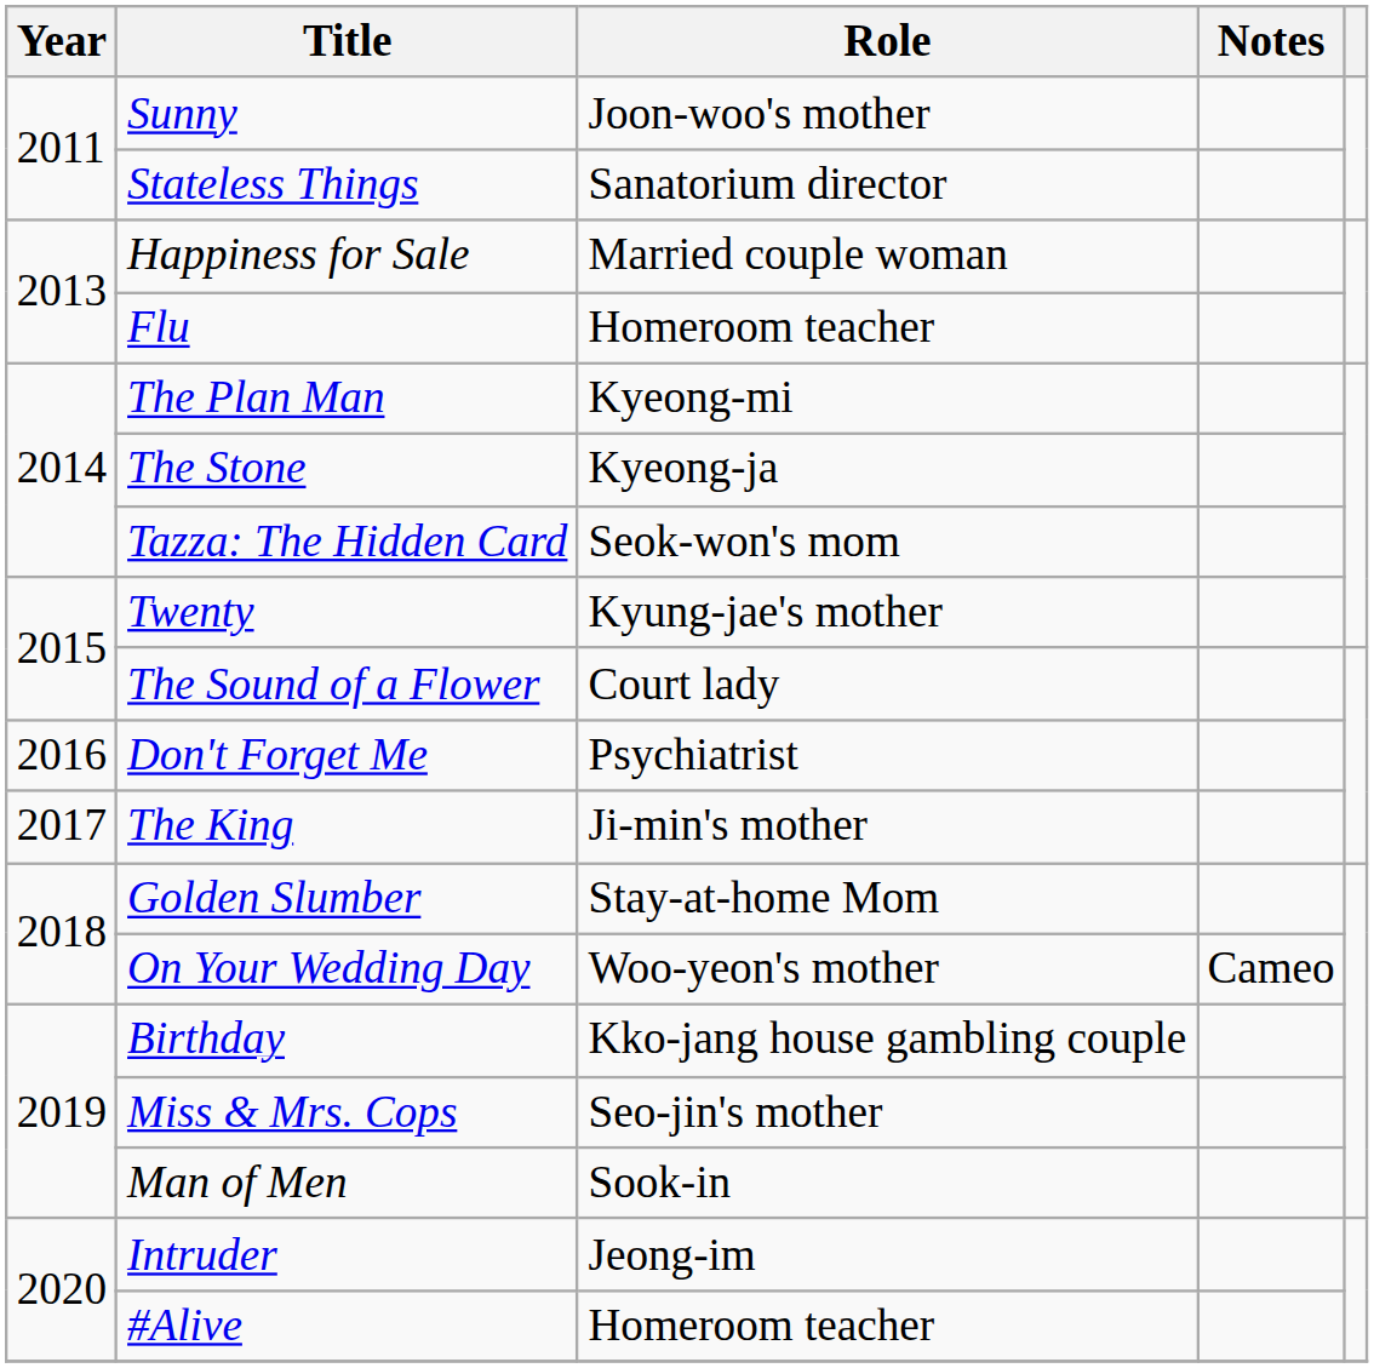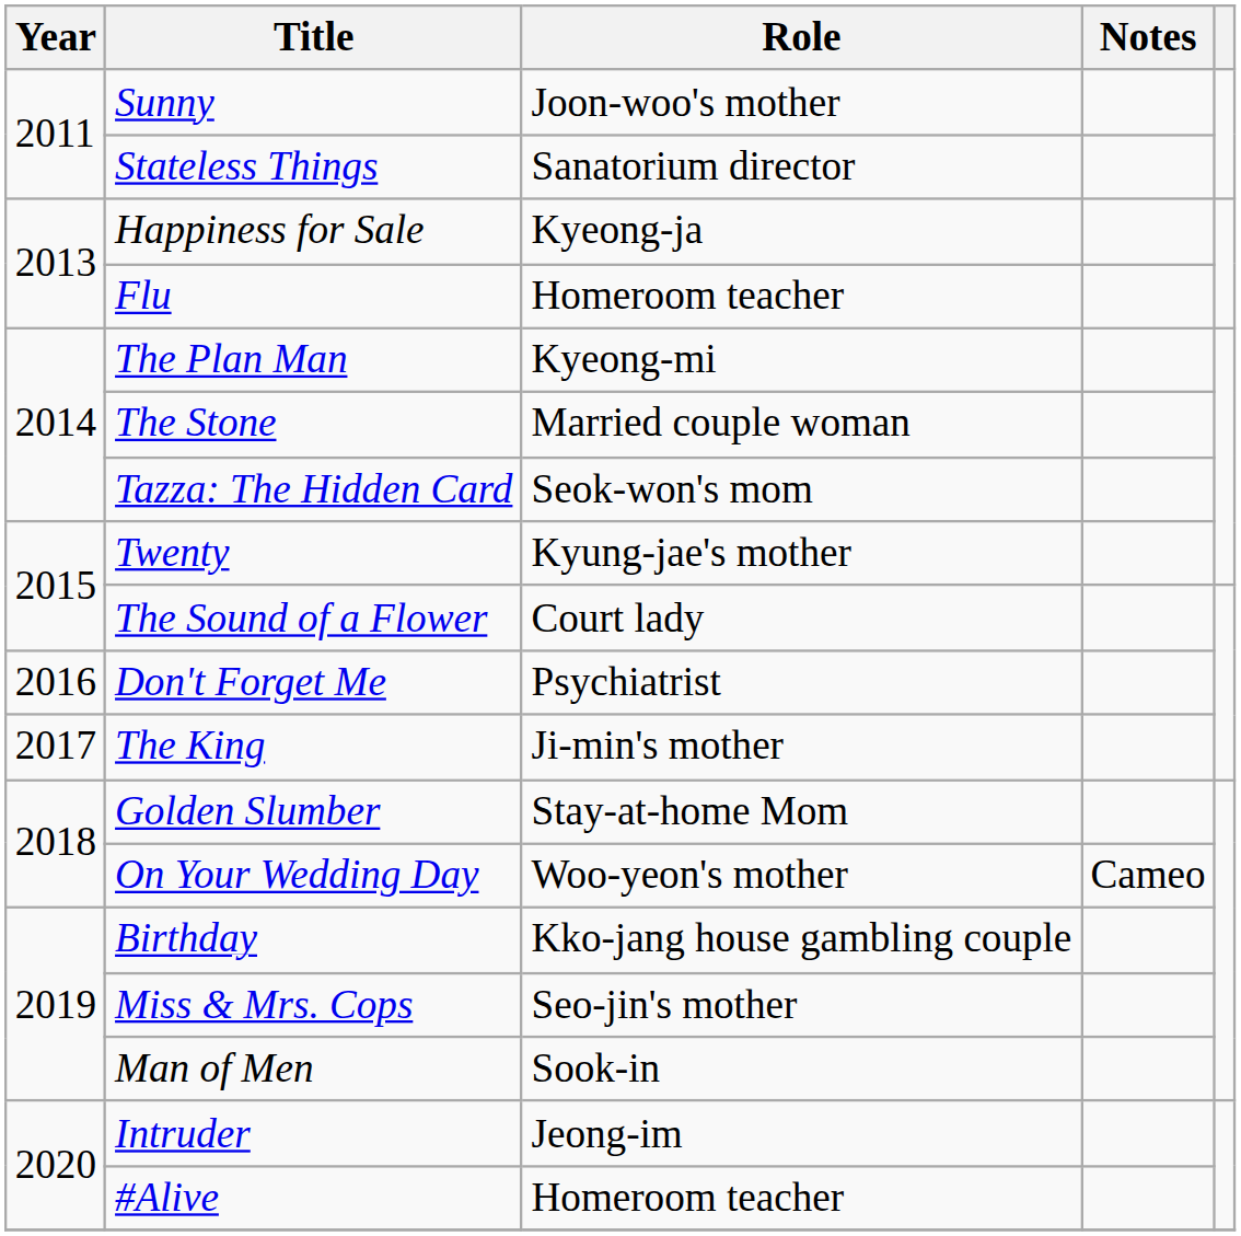Happiness for Sale | Role: Married couple woman -> Kyeong-ja
The Stone | Role: Kyeong-ja -> Married couple woman
